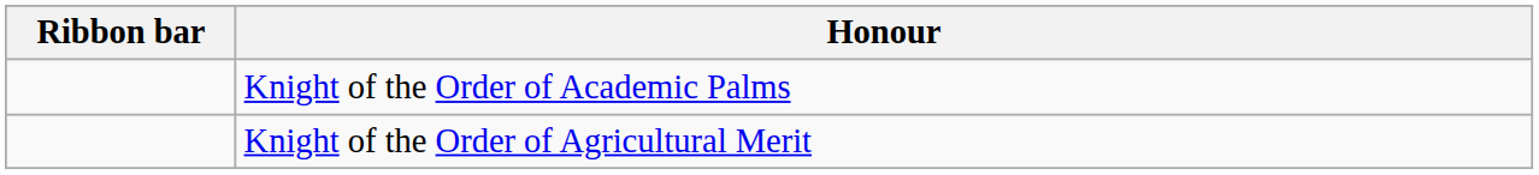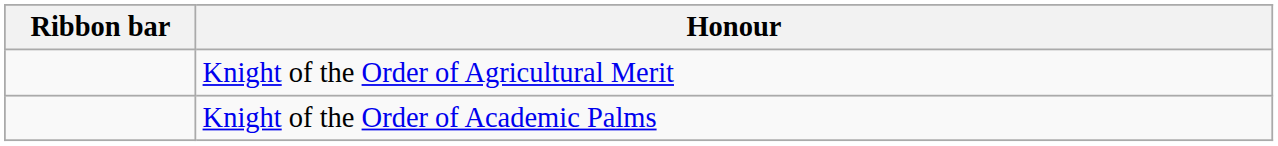rows swapped: Knight of the Order of Academic Palms <-> Knight of the Order of Agricultural Merit
